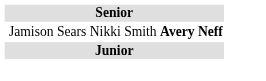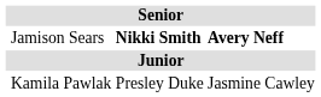Jamison Sears | column 3: normal -> bold
+ row: Kamila Pawlak | Presley Duke | Jasmine Cawley
